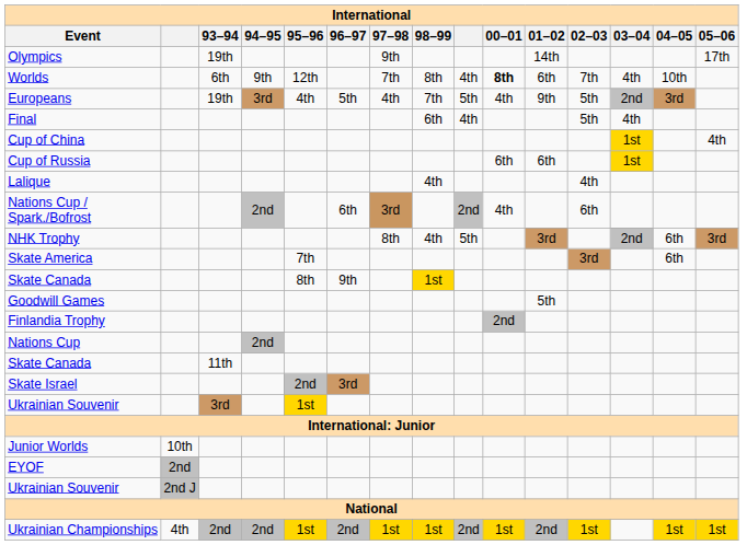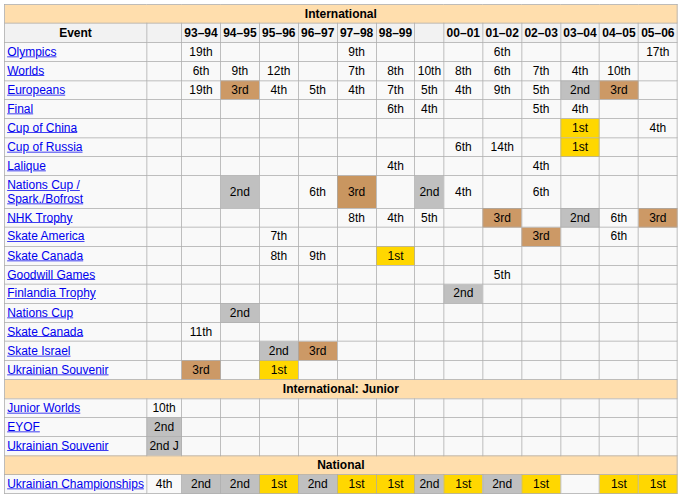Olympics | 01–02: 14th -> 6th
Worlds | column 9: 4th -> 10th
Worlds | 00–01: bold -> normal
Cup of Russia | 01–02: 6th -> 14th
